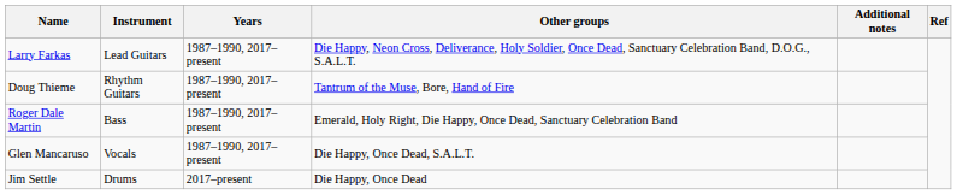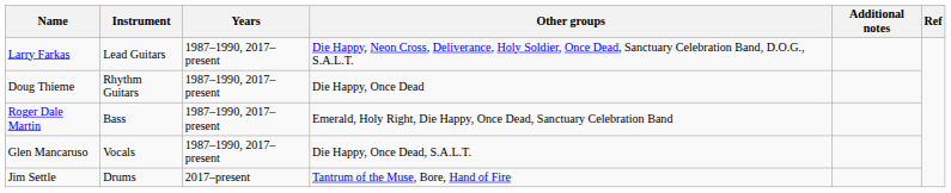Doug Thieme | Other groups: Tantrum of the Muse, Bore, Hand of Fire -> Die Happy, Once Dead
Jim Settle | Other groups: Die Happy, Once Dead -> Tantrum of the Muse, Bore, Hand of Fire
